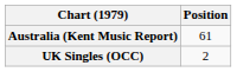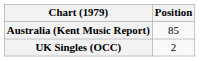Australia (Kent Music Report) | Position: 61 -> 85
